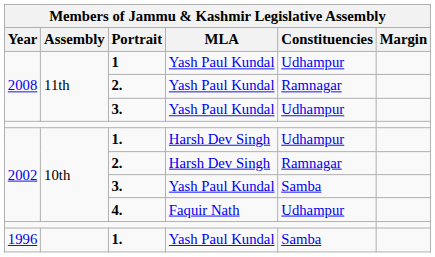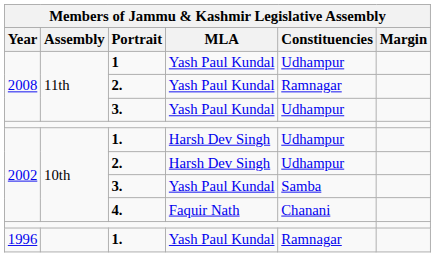2002 / 2. | Constituencies: Ramnagar -> Udhampur
4. | Constituencies: Udhampur -> Chanani
1996 / 1. | Constituencies: Samba -> Ramnagar
